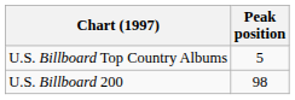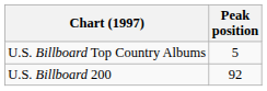U.S. Billboard 200 | Peak position: 98 -> 92
